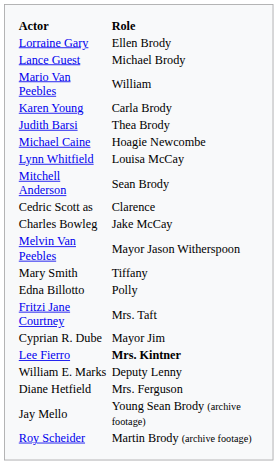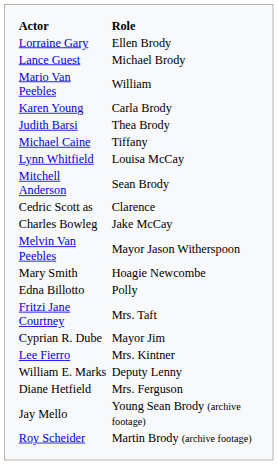Michael Caine | Role: Hoagie Newcombe -> Tiffany
Mary Smith | Role: Tiffany -> Hoagie Newcombe
Lee Fierro | Role: bold -> normal
